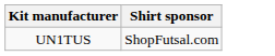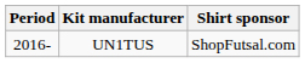+ column: Period | 2016-
